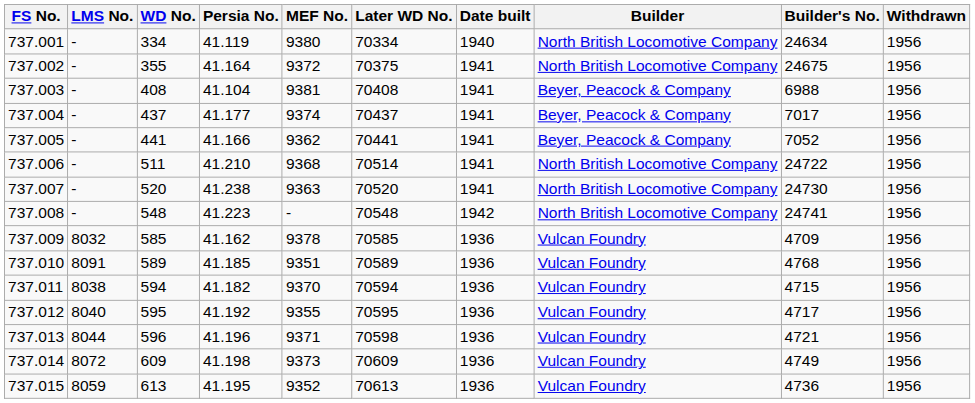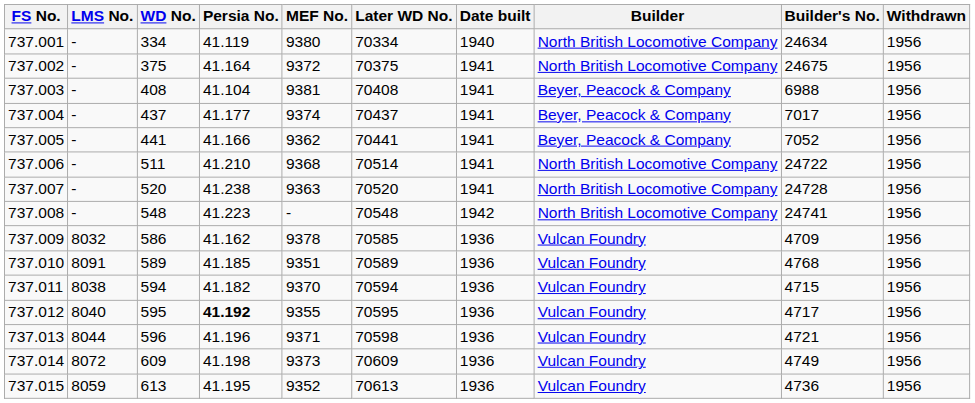737.002 | WD No.: 355 -> 375
737.007 | Builder's No.: 24730 -> 24728
737.009 | WD No.: 585 -> 586
737.012 | Persia No.: normal -> bold
